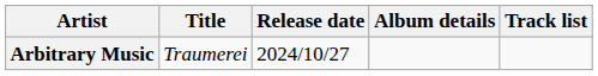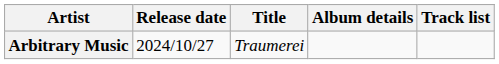columns swapped: Release date <-> Title
